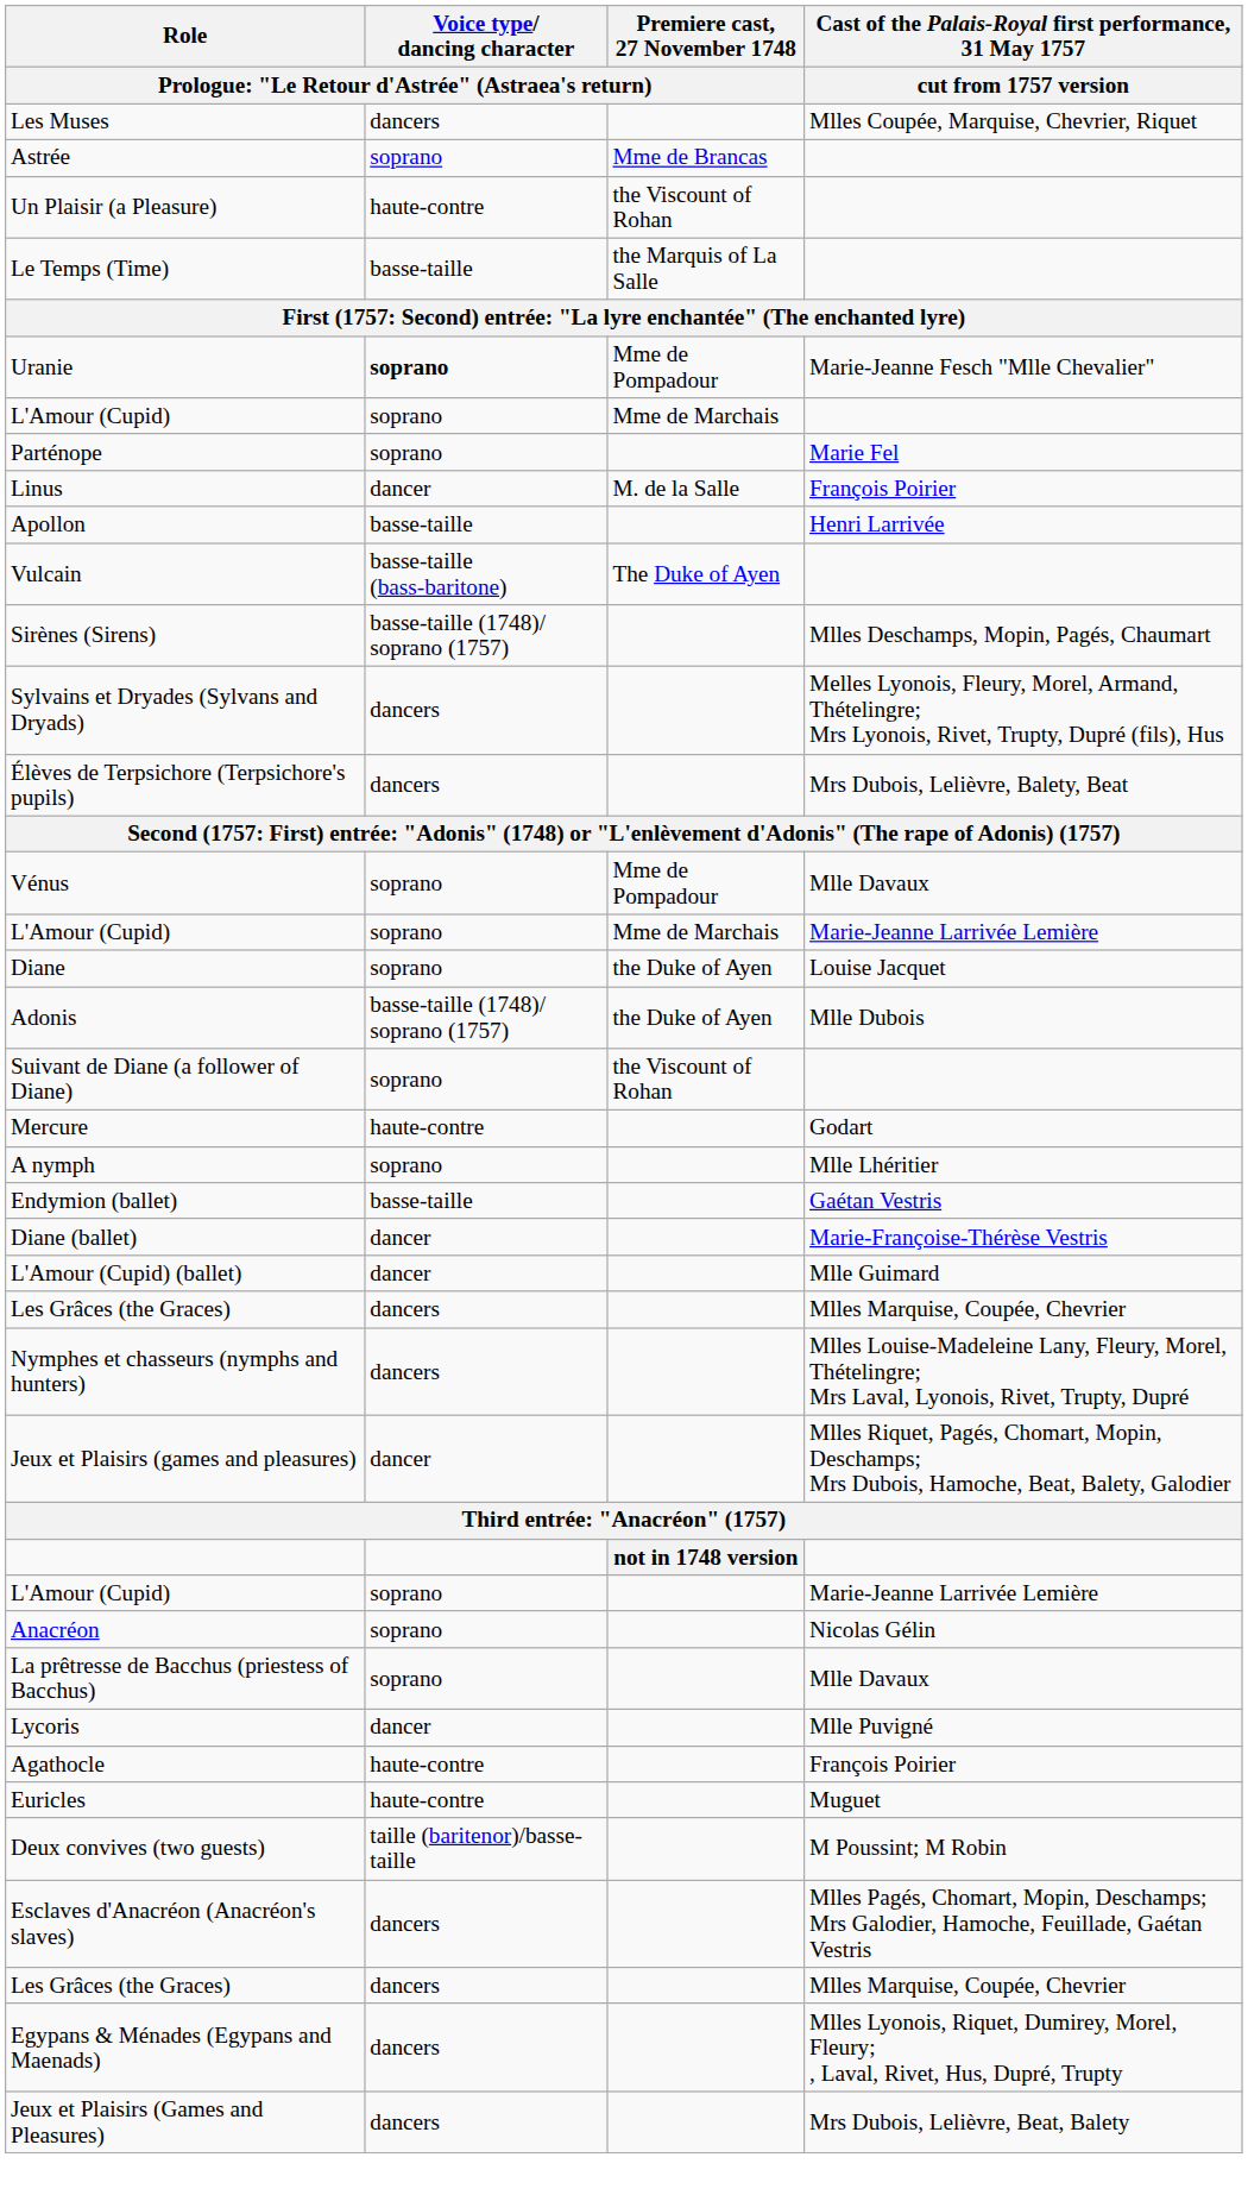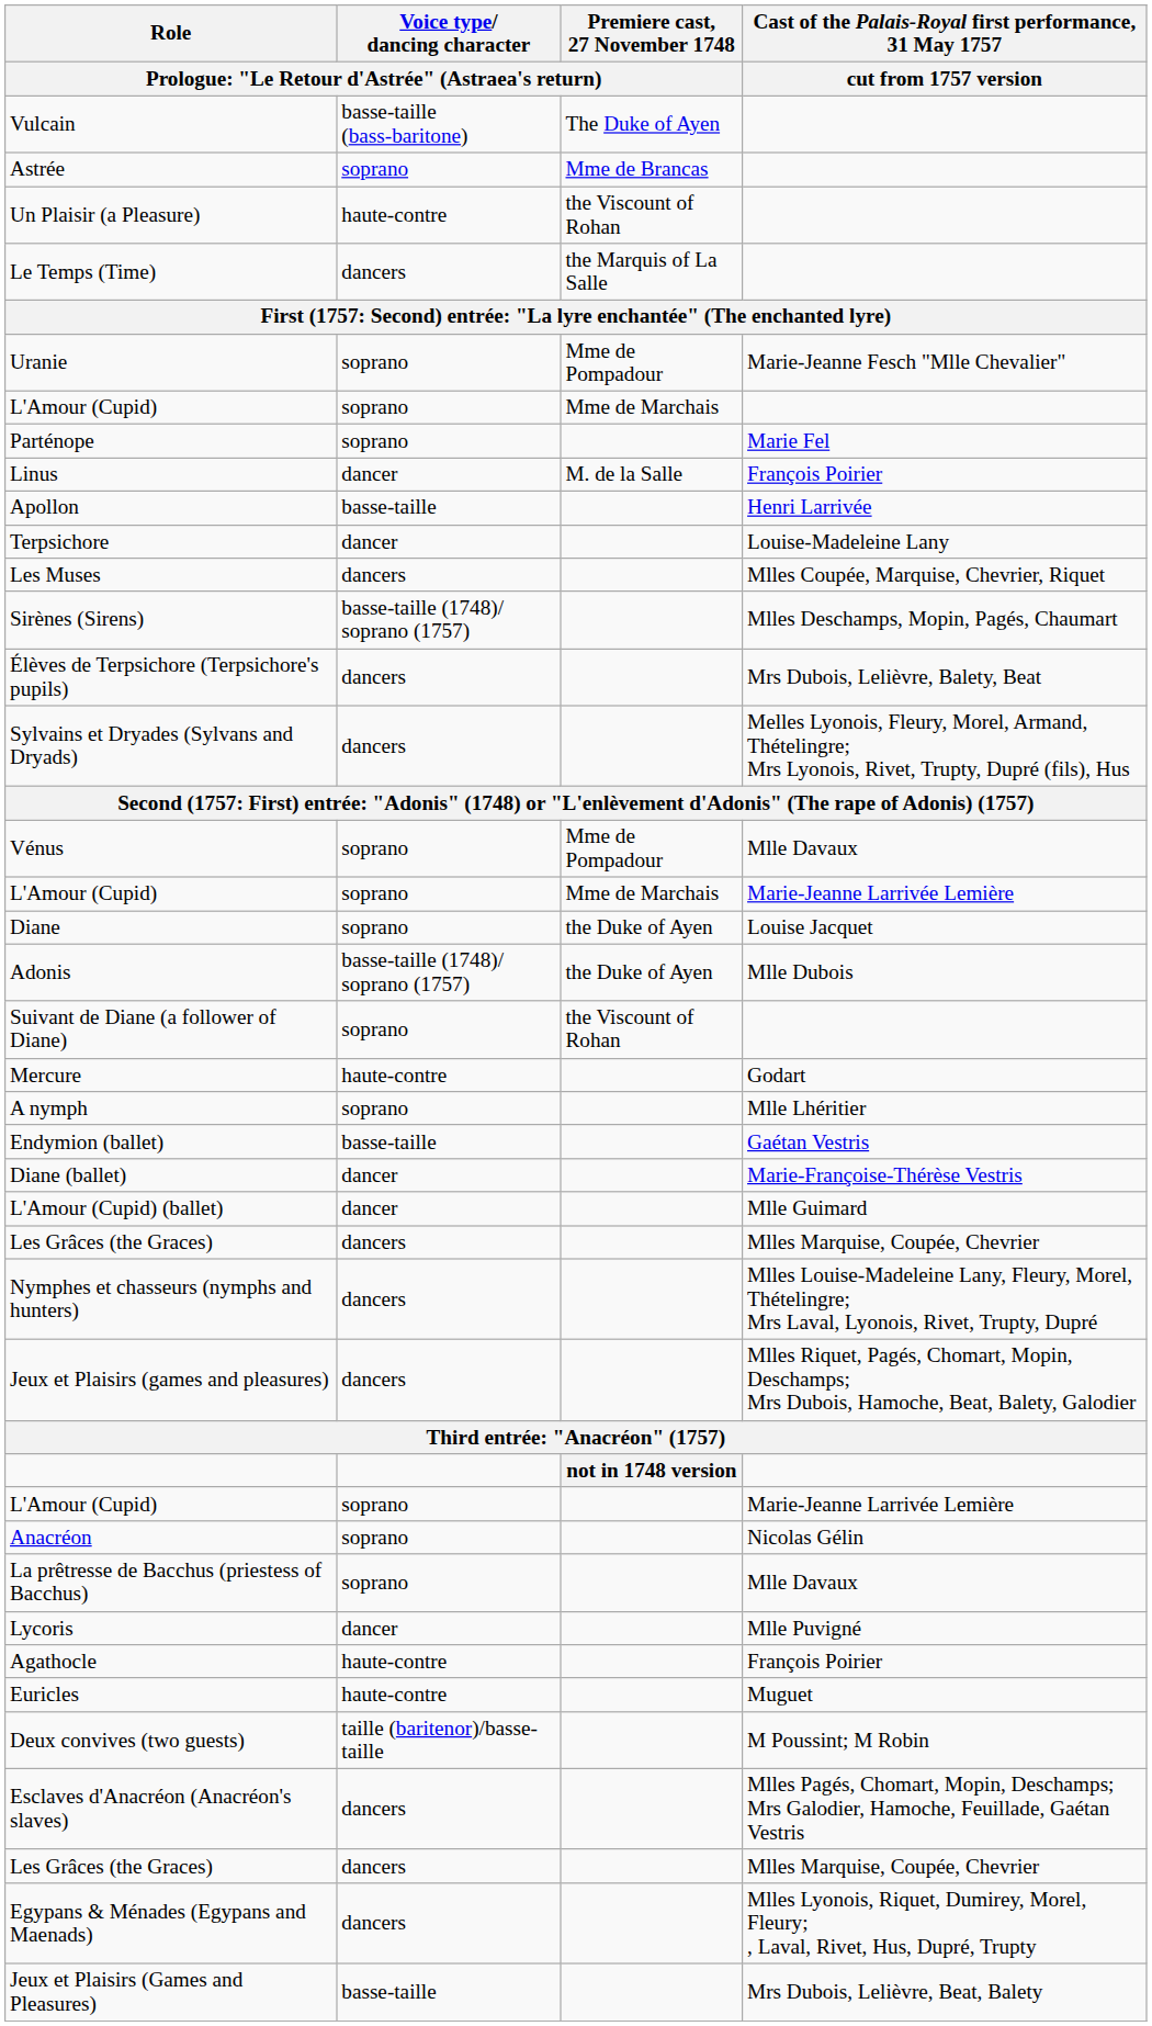rows swapped: Vulcain <-> Les Muses
Le Temps (Time) | column 2: basse-taille -> dancers
Uranie | column 2: bold -> normal
+ row: Terpsichore | dancer | Louise-Madeleine Lany
rows swapped: Élèves de Terpsichore (Terpsichore's pupils) <-> Sylvains et Dryades (Sylvans and Dryads)
Jeux et Plaisirs (games and pleasures) | column 2: dancer -> dancers
Jeux et Plaisirs (Games and Pleasures) | column 2: dancers -> basse-taille
